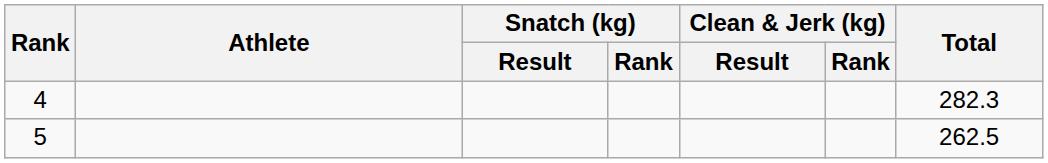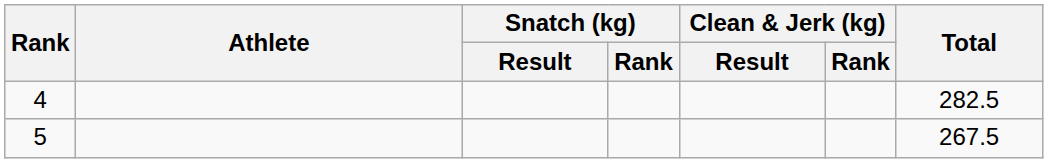4 | Total: 282.3 -> 282.5
5 | Total: 262.5 -> 267.5
